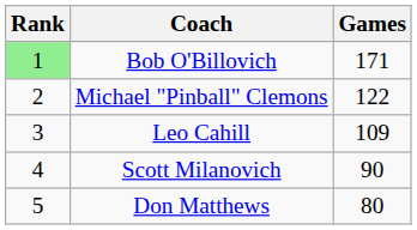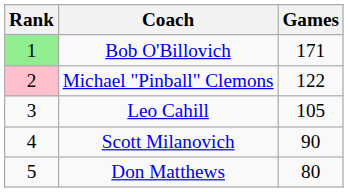Michael "Pinball" Clemons | Rank: no background -> pink background
Leo Cahill | Games: 109 -> 105
